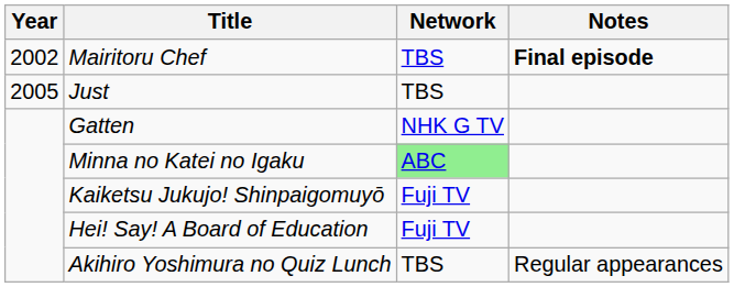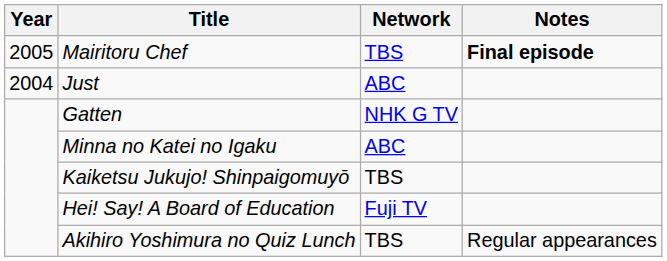Mairitoru Chef | Year: 2002 -> 2005
Just | Year: 2005 -> 2004
Just | Network: TBS -> ABC
Minna no Katei no Igaku | Network: lightgreen background -> no background
Kaiketsu Jukujo! Shinpaigomuyō | Network: Fuji TV -> TBS
